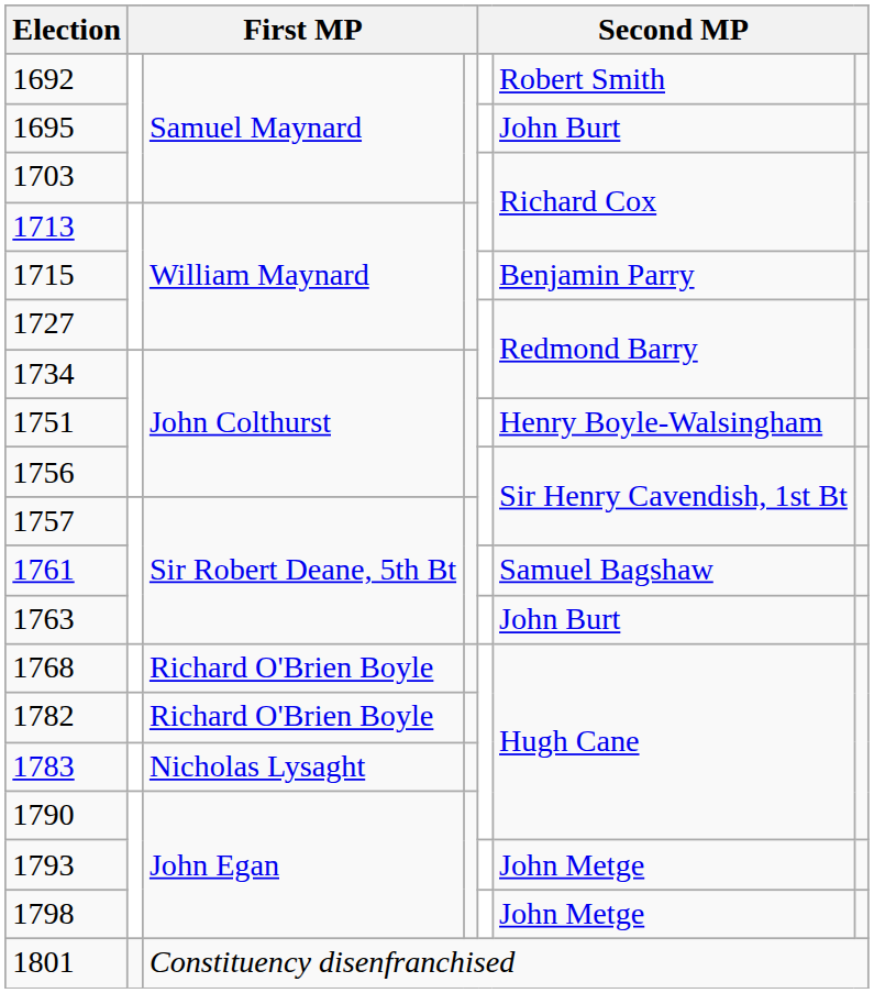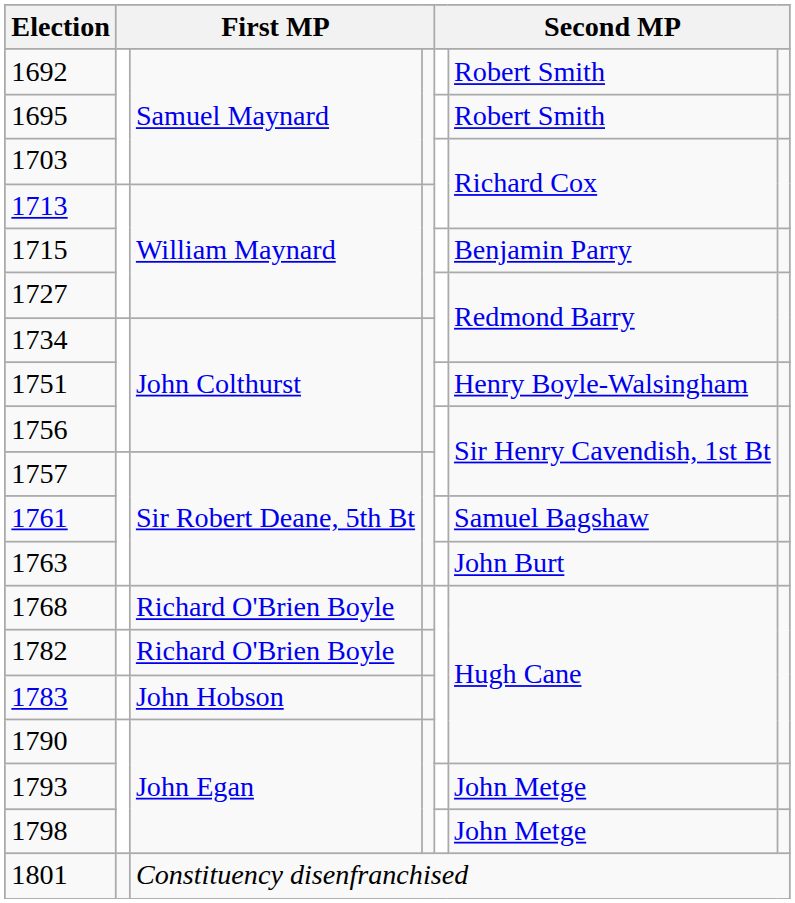1695 | column 6: John Burt -> Robert Smith
1783 | column 3: Nicholas Lysaght -> John Hobson
